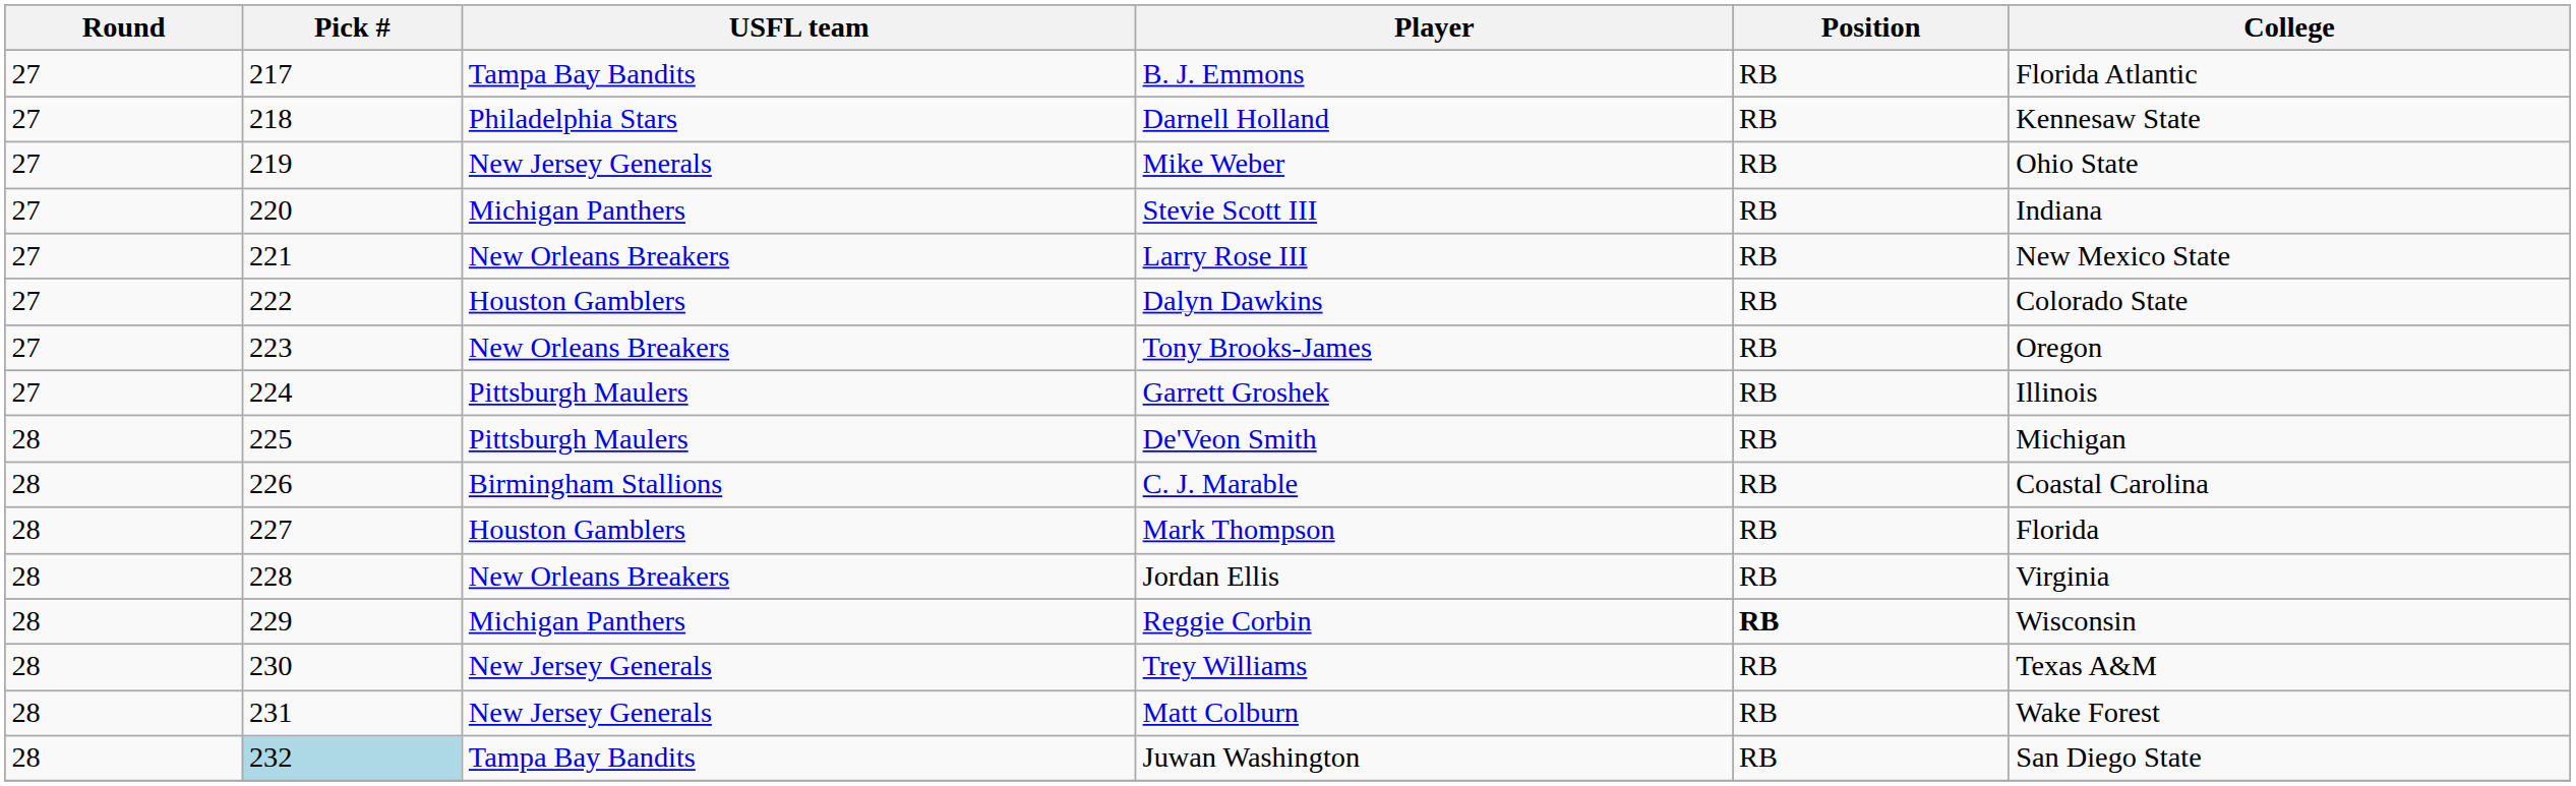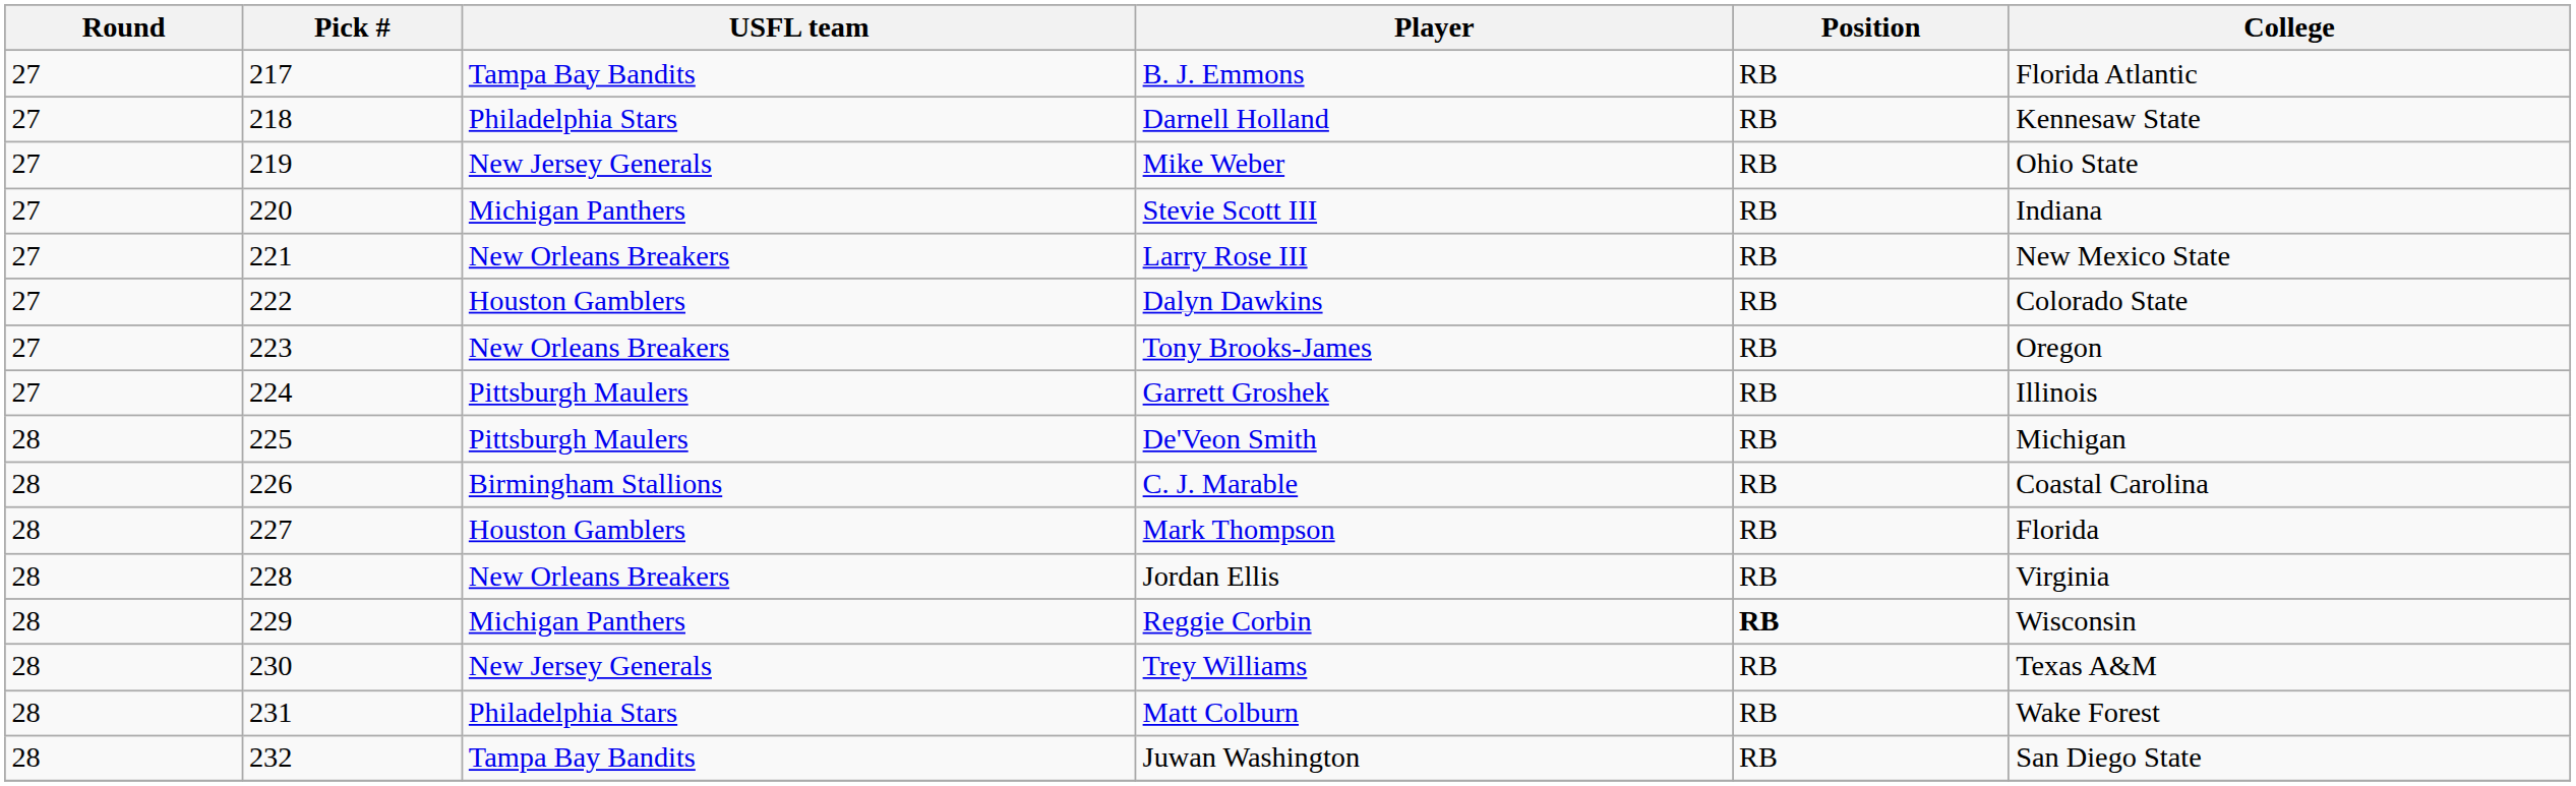Matt Colburn | USFL team: New Jersey Generals -> Philadelphia Stars
Juwan Washington | Pick #: lightblue background -> no background
